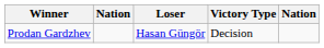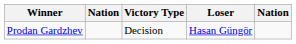columns swapped: Victory Type <-> Loser
